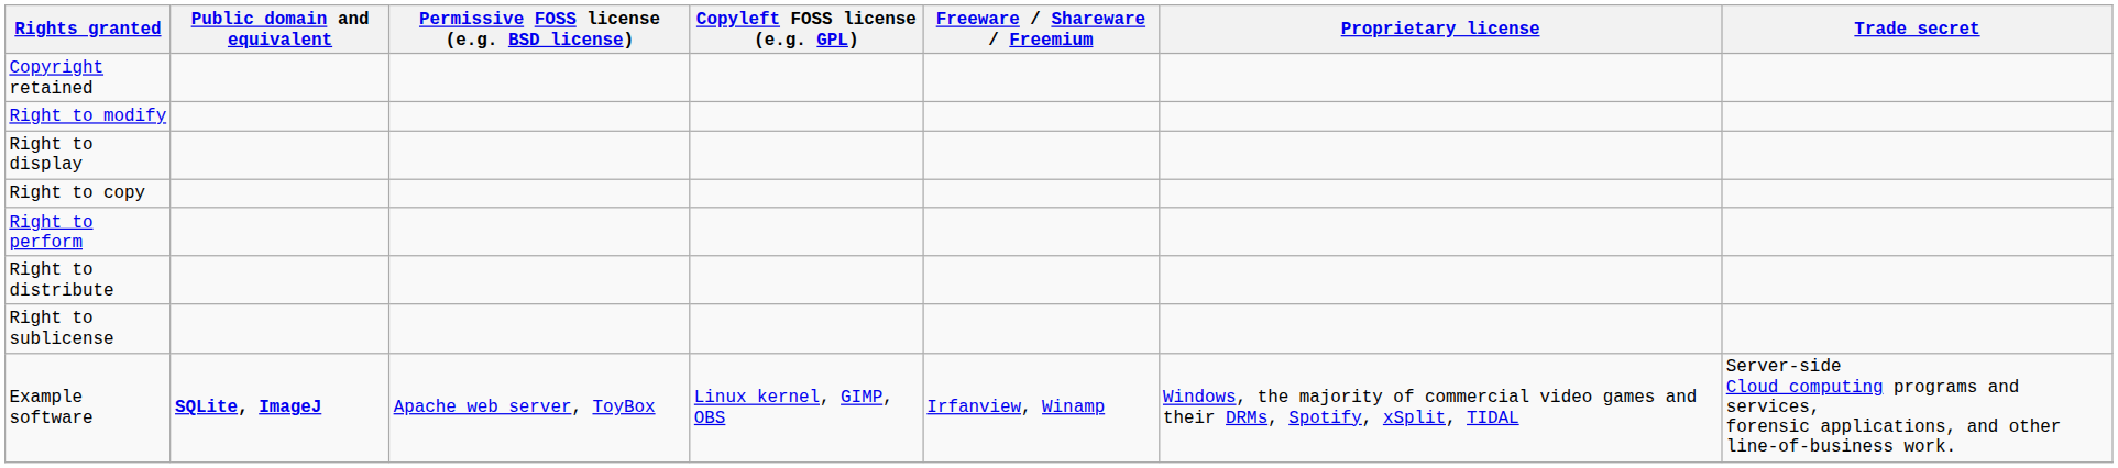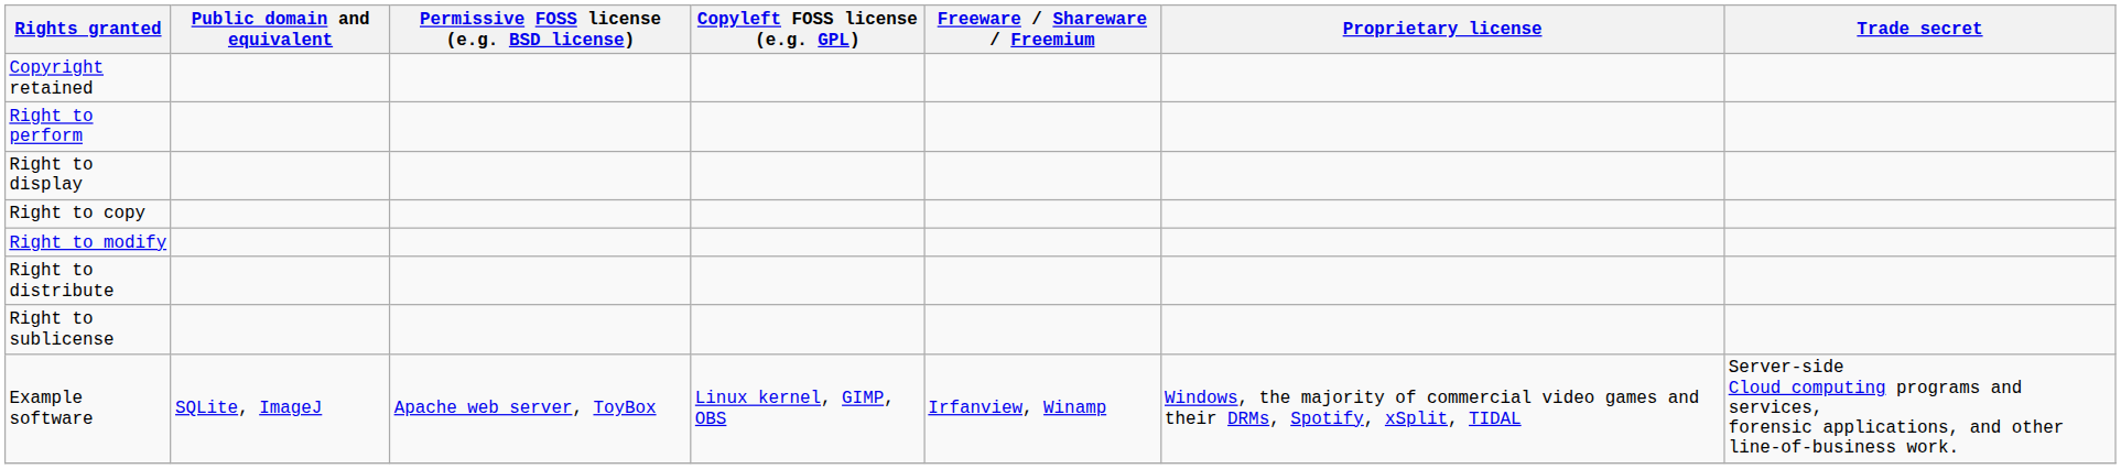rows swapped: Right to perform <-> Right to modify
Example software | Public domain and equivalent: bold -> normal
